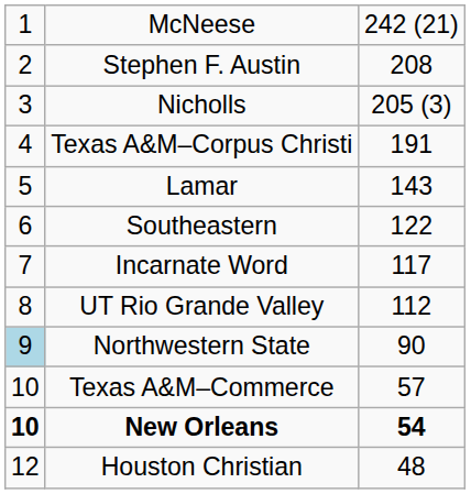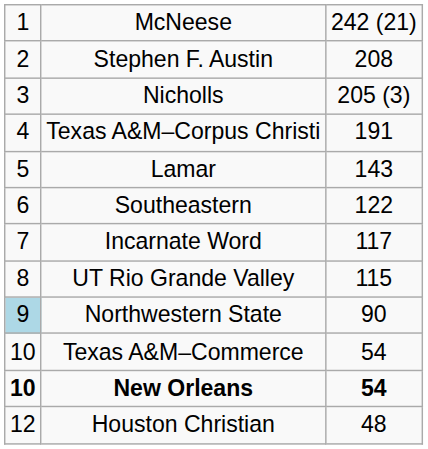UT Rio Grande Valley | column 3: 112 -> 115
Texas A&M–Commerce | column 3: 57 -> 54
